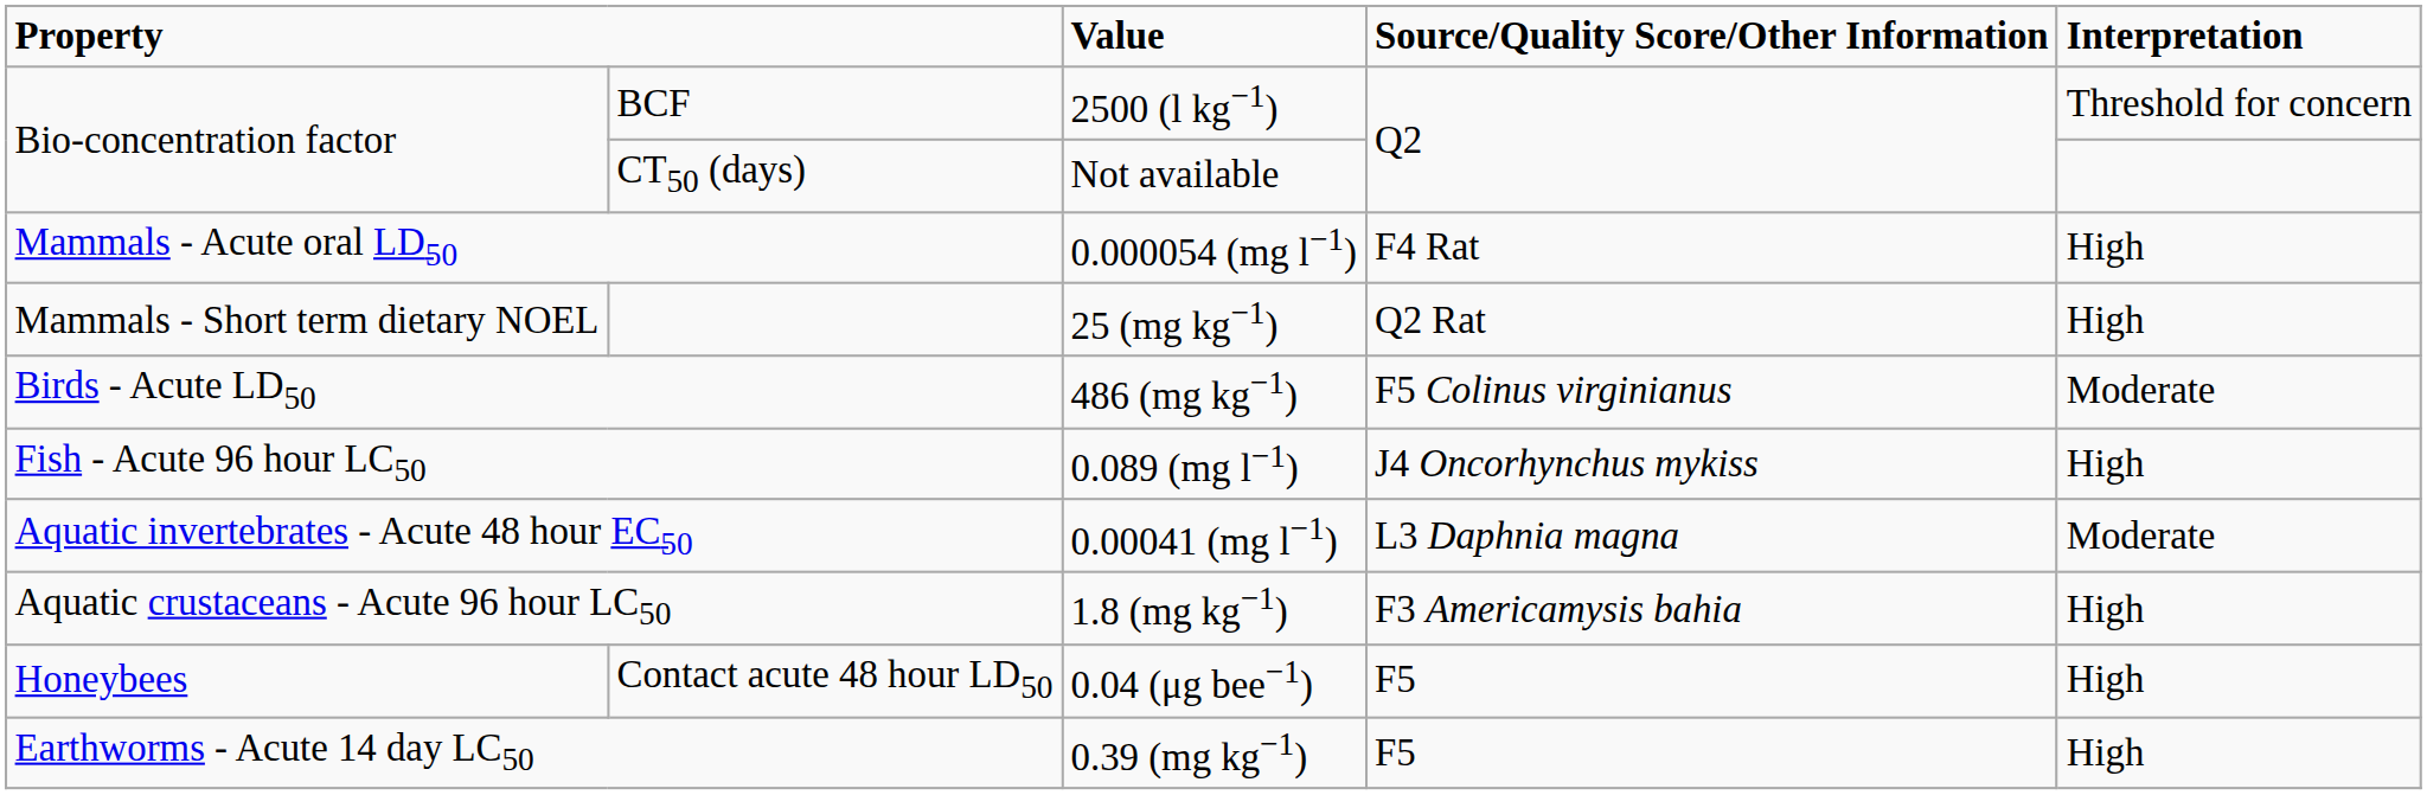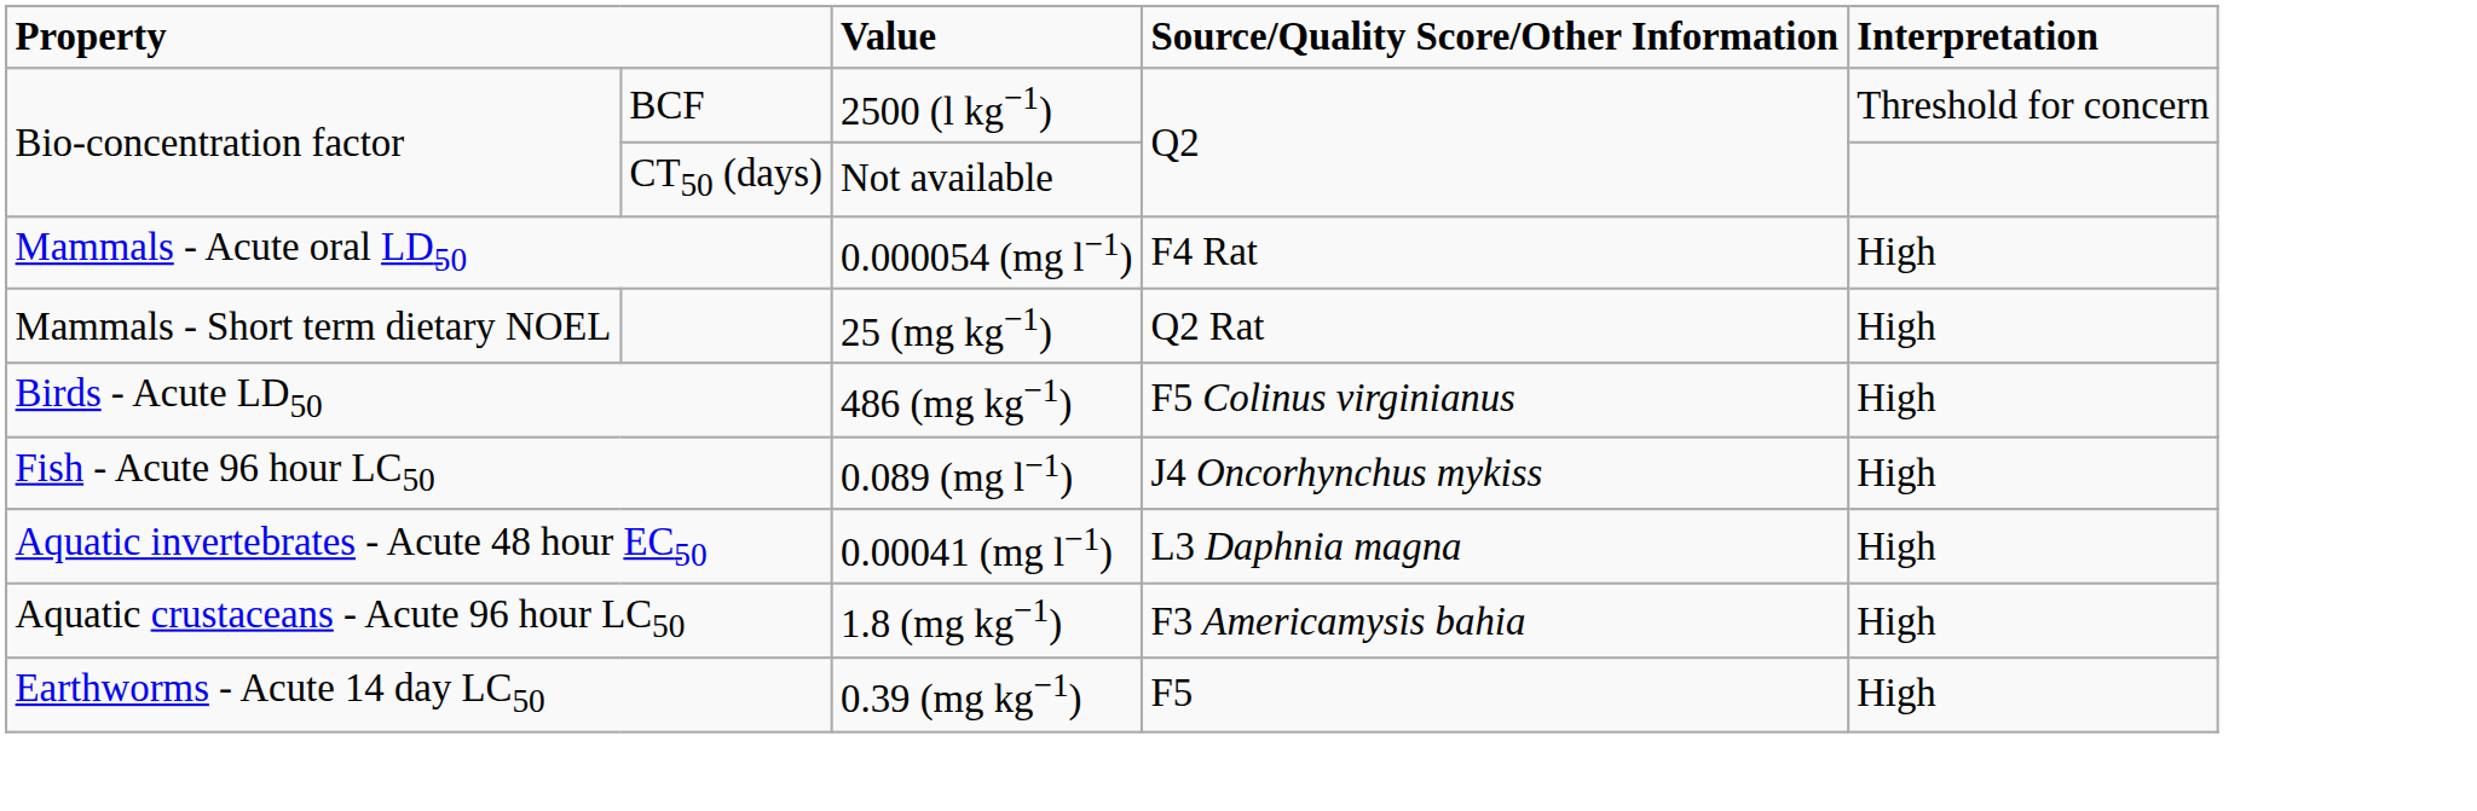Birds - Acute LD50 | Interpretation: Moderate -> High
Aquatic invertebrates - Acute 48 hour EC50 | Interpretation: Moderate -> High
- row: Honeybees | Contact acute 48 hour LD50 | 0.04 (μg bee−1) | F5 | High
